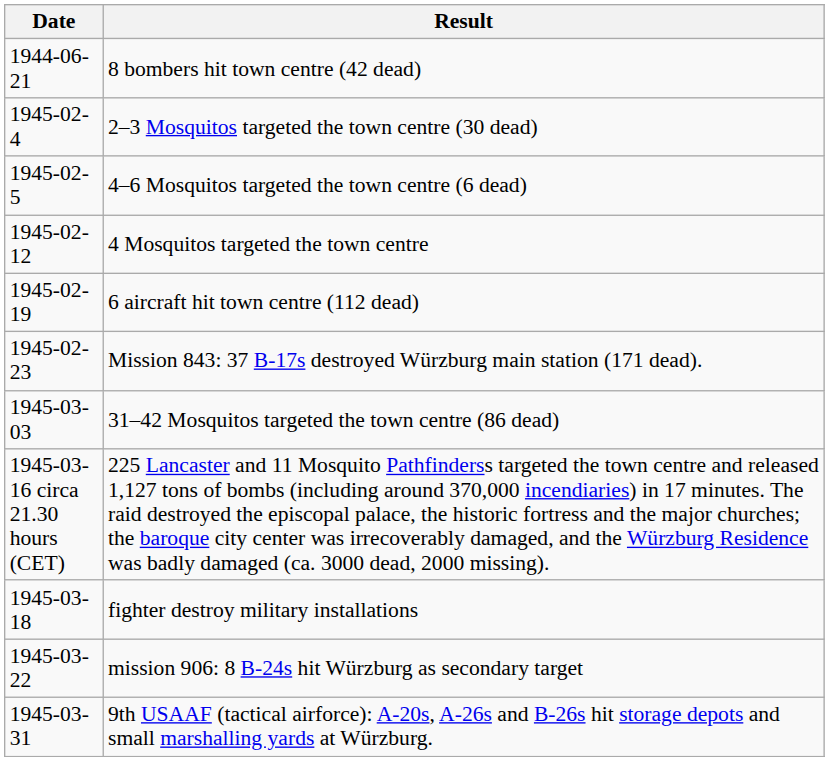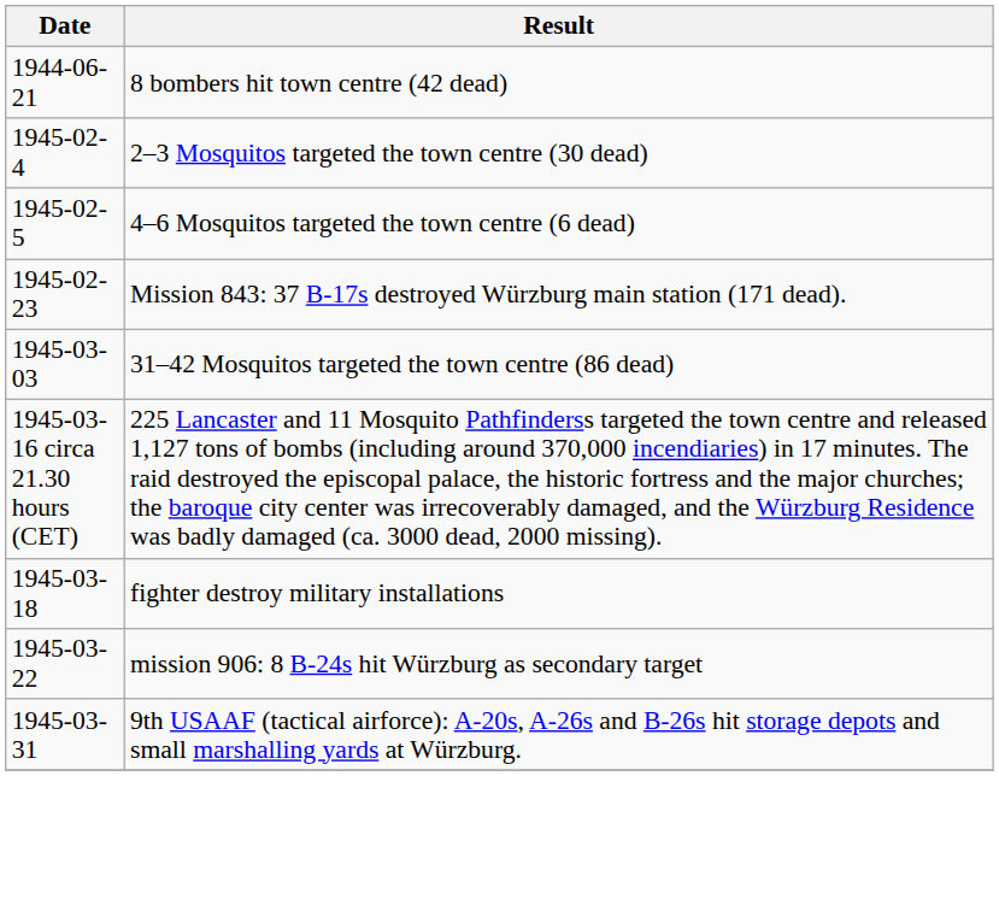- row: 1945-02-12 | 4 Mosquitos targeted the town centre
- row: 1945-02-19 | 6 aircraft hit town centre (112 dead)
